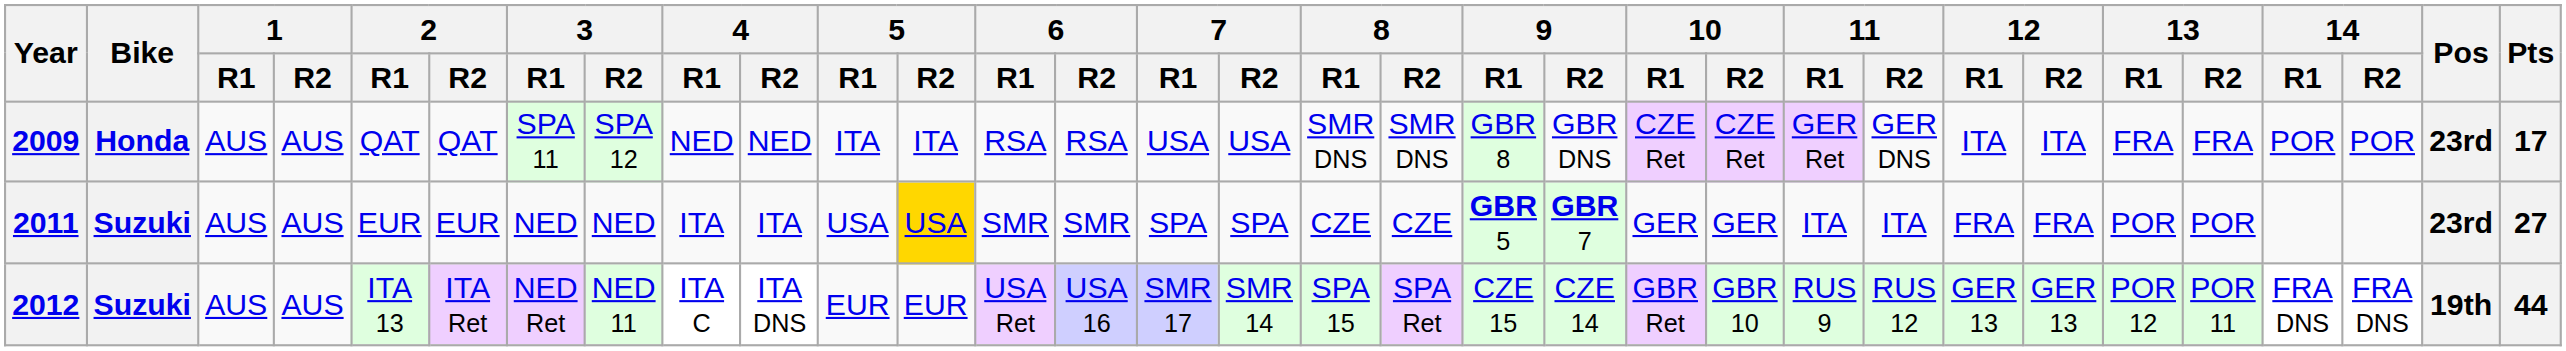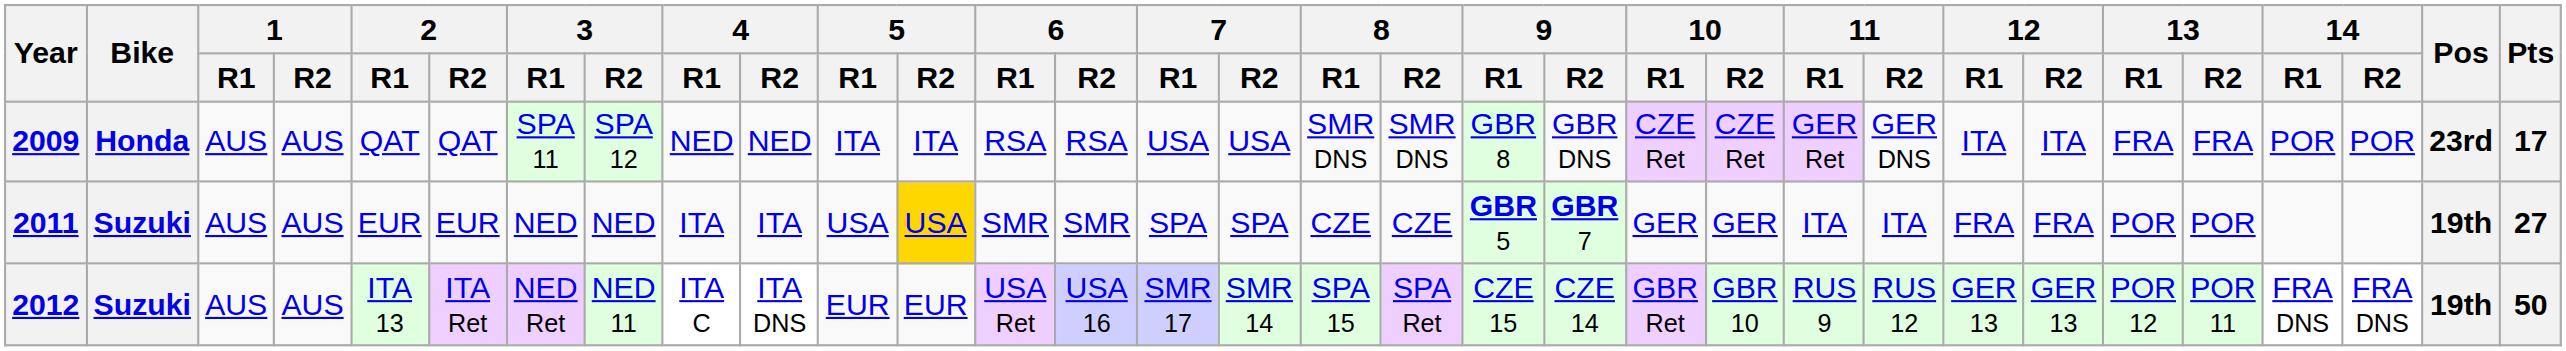2011 | Pos: 23rd -> 19th
2012 | Pts: 44 -> 50
